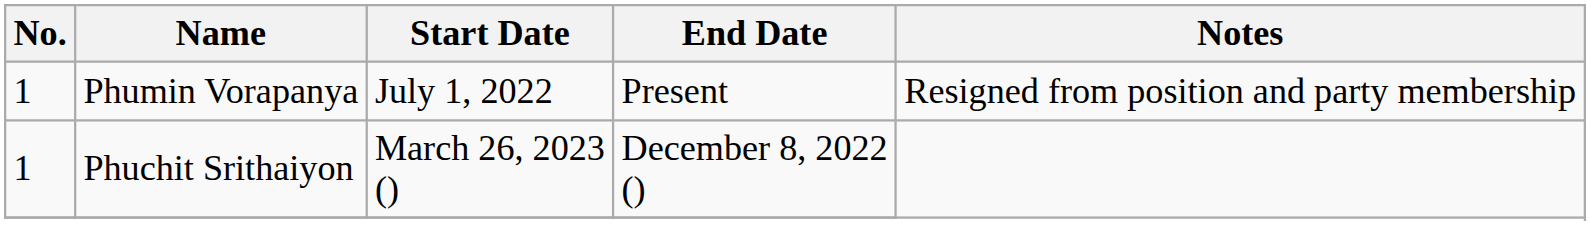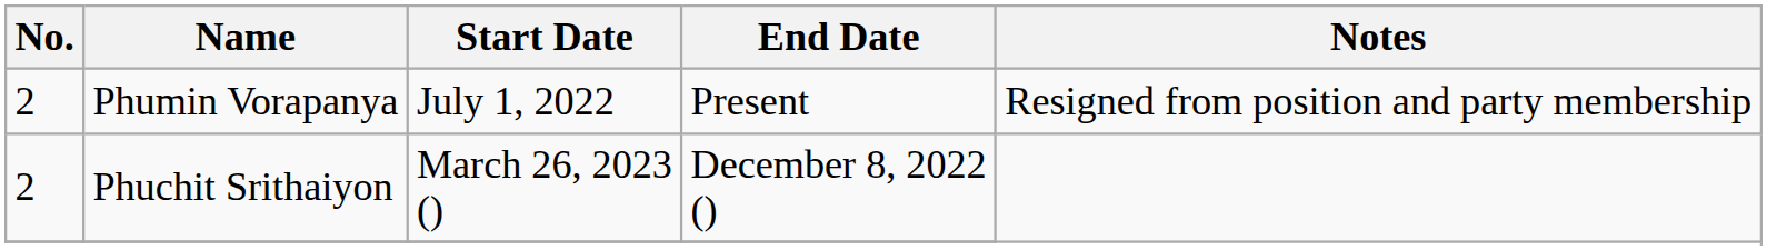Phumin Vorapanya | No.: 1 -> 2
Phuchit Srithaiyon | No.: 1 -> 2
